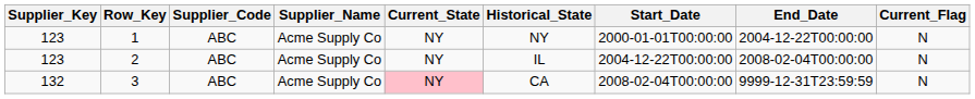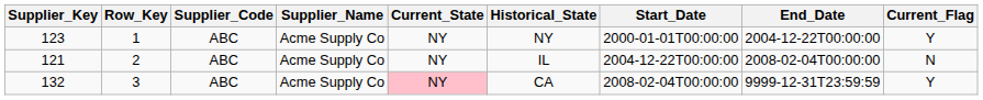1 | Current_Flag: N -> Y
2 | Supplier_Key: 123 -> 121
3 | Current_Flag: N -> Y
